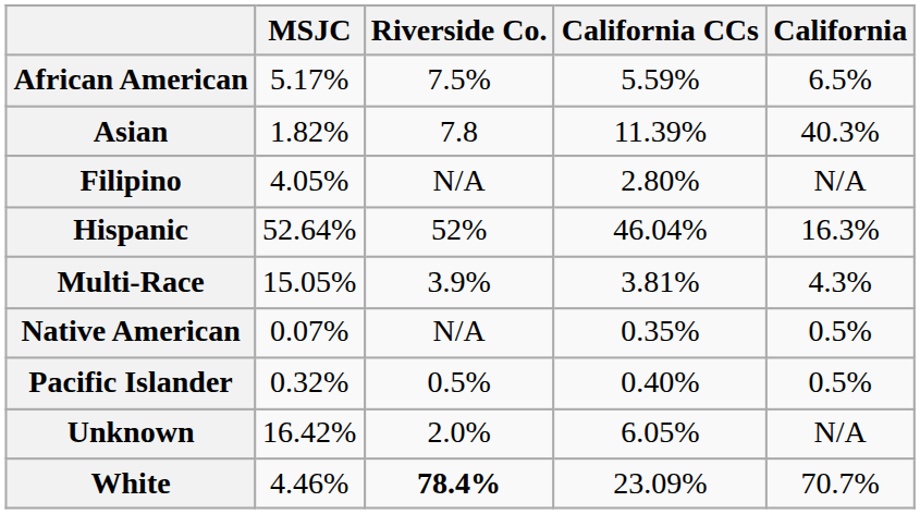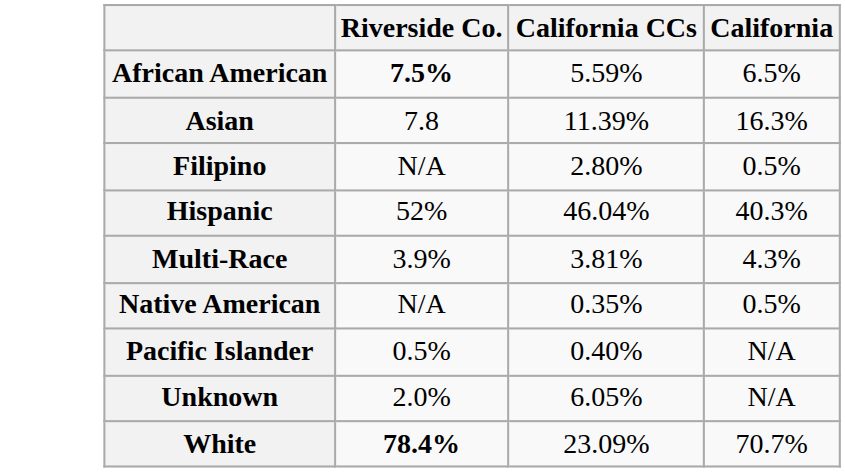- column: MSJC | 5.17% | 1.82% | 4.05% | 52.64% | 15.05% | 0.07% | 0.32% | 16.42% | 4.46%
African American | Riverside Co.: normal -> bold
Asian | California: 40.3% -> 16.3%
Filipino | California: N/A -> 0.5%
Hispanic | California: 16.3% -> 40.3%
Pacific Islander | California: 0.5% -> N/A
